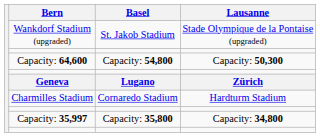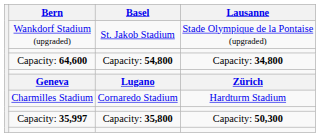Capacity: 64,600 | Lausanne: Capacity: 50,300 -> Capacity: 34,800
Capacity: 35,997 | Lausanne: Capacity: 34,800 -> Capacity: 50,300
